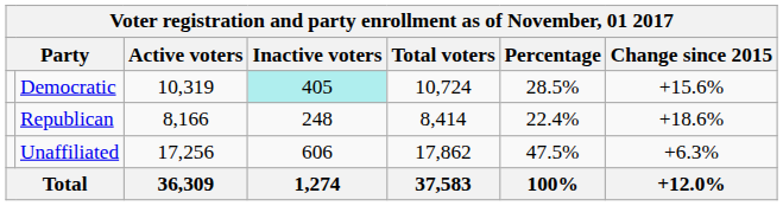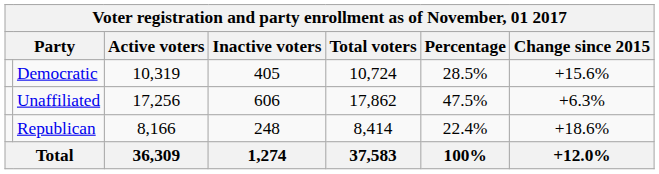Democratic | Inactive voters: paleturquoise background -> no background
rows swapped: Republican <-> Unaffiliated
